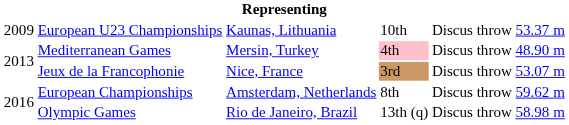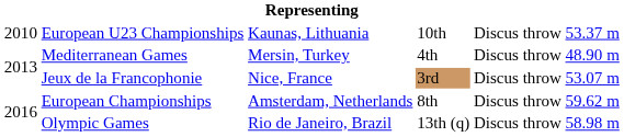European U23 Championships | column 1: 2009 -> 2010
Mediterranean Games | column 4: pink background -> no background
